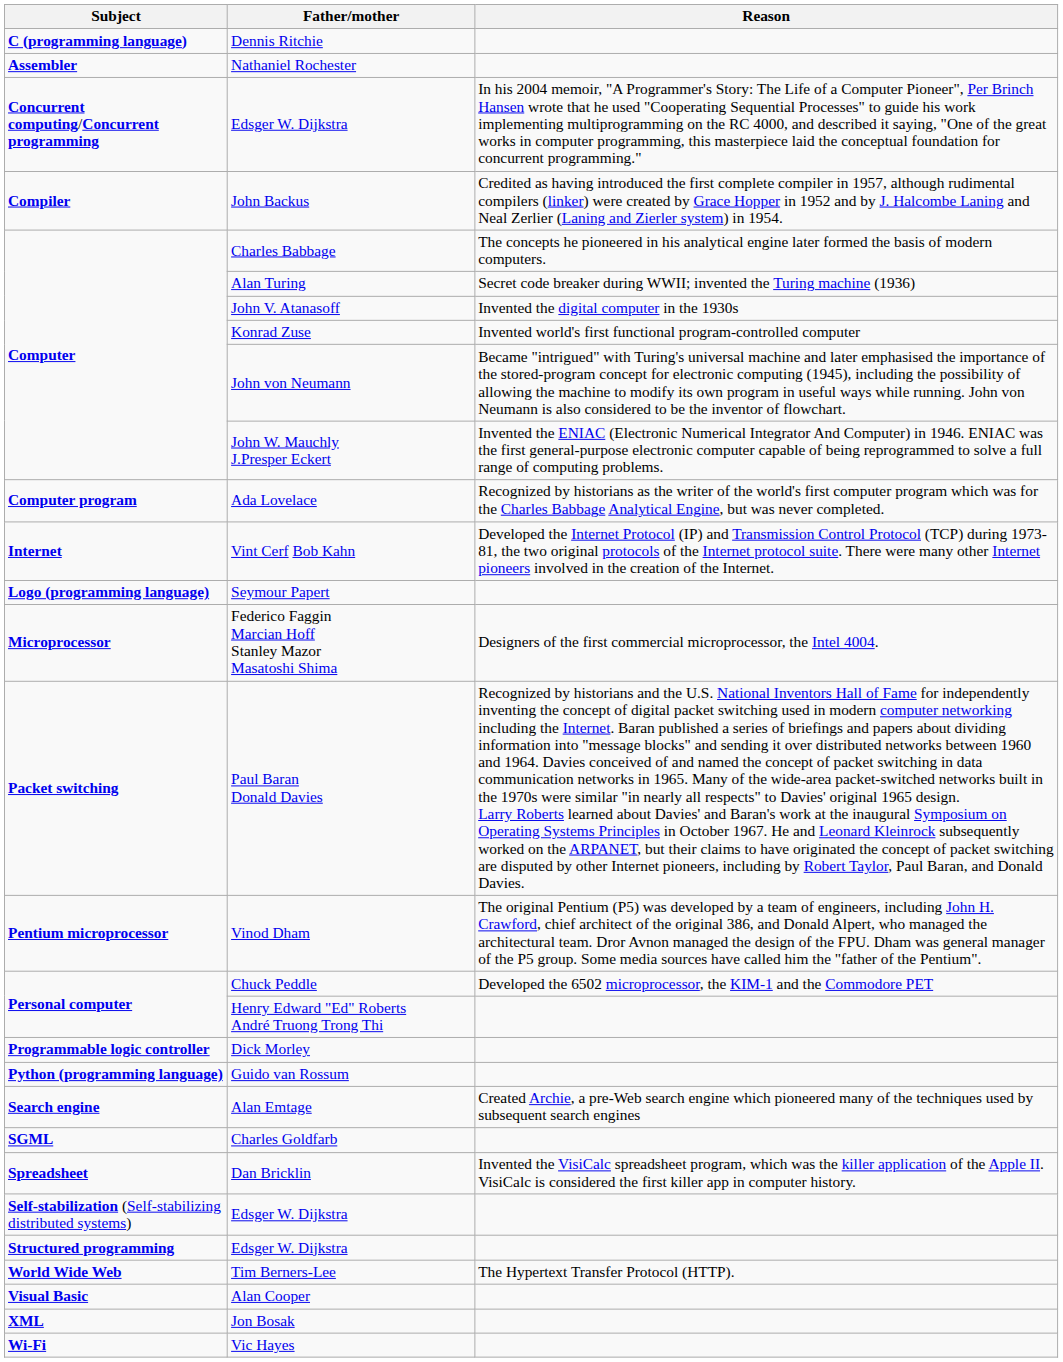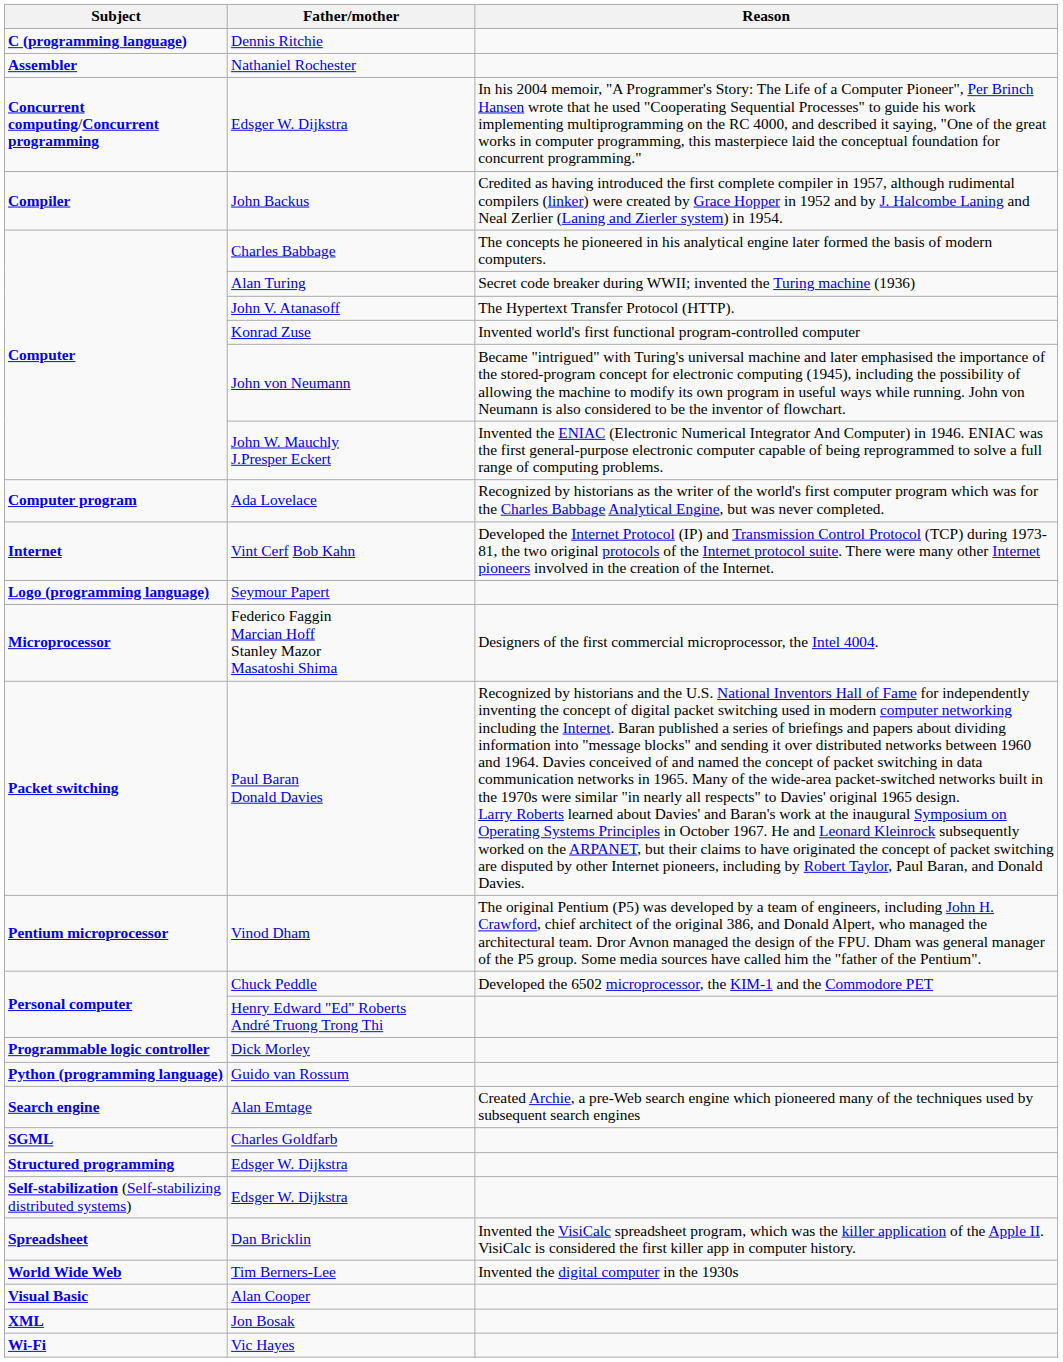John V. Atanasoff | Reason: Invented the digital computer in the 1930s -> The Hypertext Transfer Protocol (HTTP).
rows swapped: Dan Bricklin <-> Structured programming / Edsger W. Dijkstra
Tim Berners-Lee | Reason: The Hypertext Transfer Protocol (HTTP). -> Invented the digital computer in the 1930s
